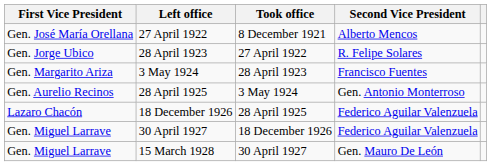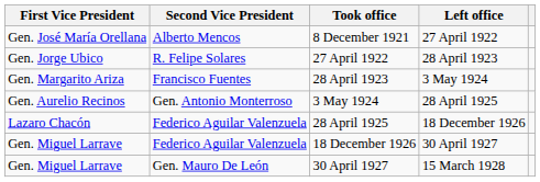columns swapped: Second Vice President <-> Left office
